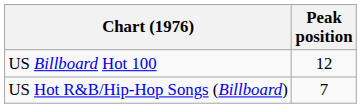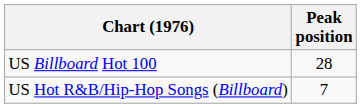US Billboard Hot 100 | Peak position: 12 -> 28
